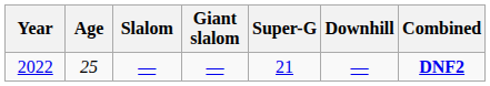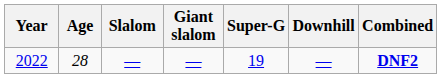2022 | Age: 25 -> 28
2022 | Super-G: 21 -> 19
